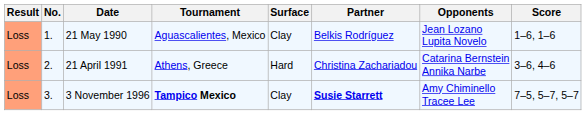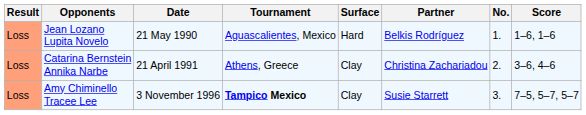columns swapped: No. <-> Opponents
21 May 1990 | Surface: Clay -> Hard
21 April 1991 | Surface: Hard -> Clay
3 November 1996 | Partner: bold -> normal
